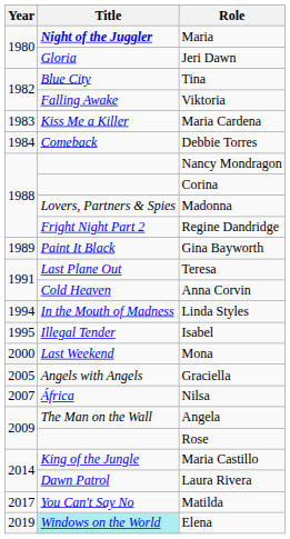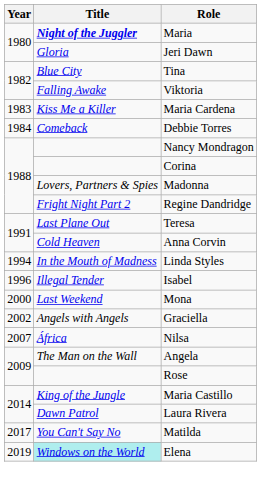- row: 1989 | Paint It Black | Gina Bayworth
Isabel | Year: 1995 -> 1996
Graciella | Year: 2005 -> 2002
